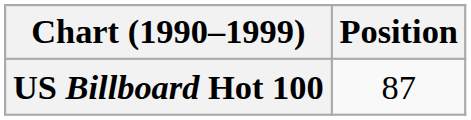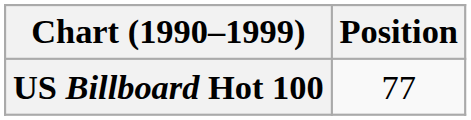US Billboard Hot 100 | Position: 87 -> 77
